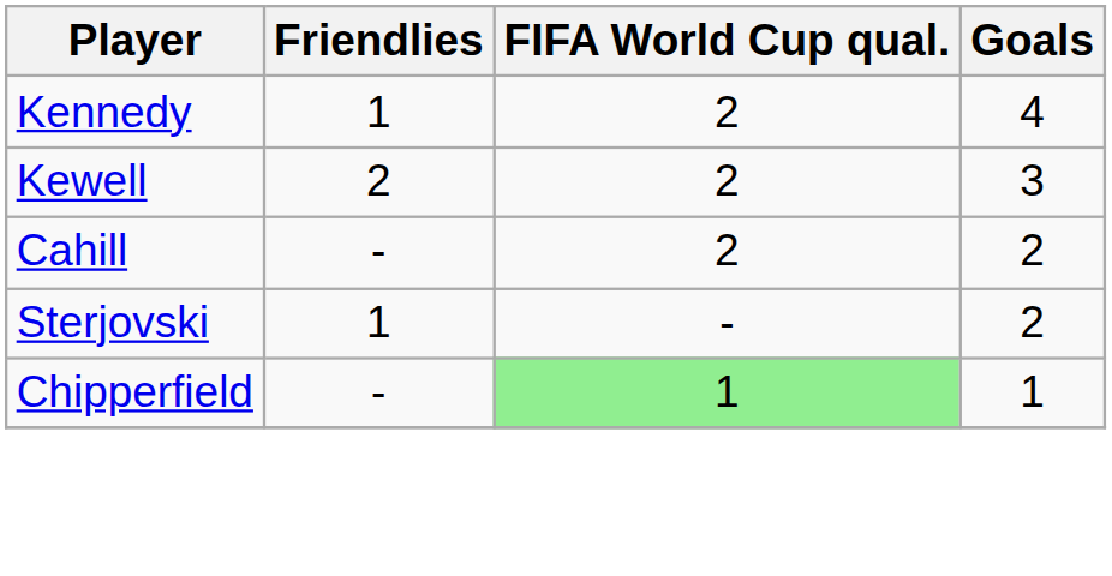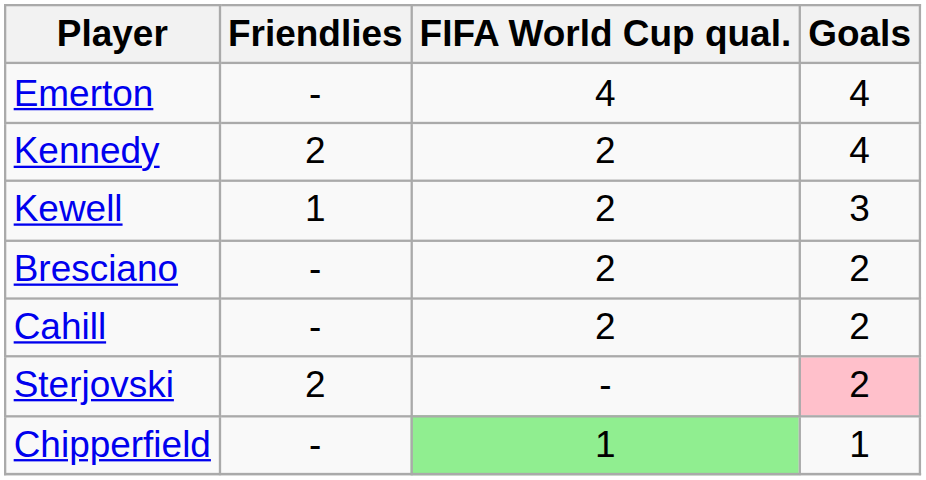+ row: Emerton | - | 4 | 4
Kennedy | Friendlies: 1 -> 2
Kewell | Friendlies: 2 -> 1
+ row: Bresciano | - | 2 | 2
Sterjovski | Friendlies: 1 -> 2
Sterjovski | Goals: no background -> pink background
